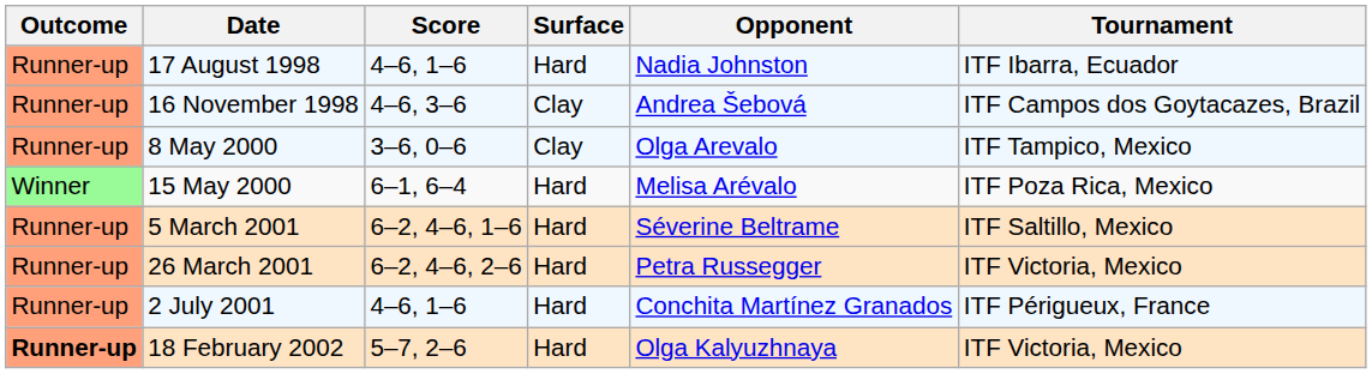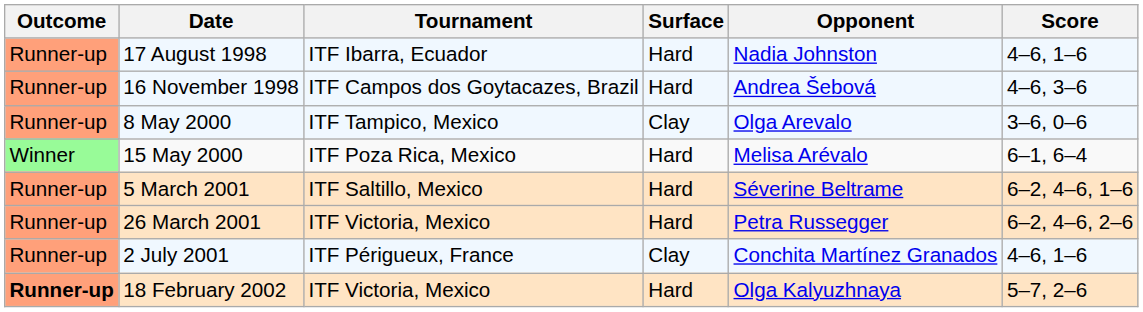columns swapped: Tournament <-> Score
16 November 1998 | Surface: Clay -> Hard
2 July 2001 | Surface: Hard -> Clay
